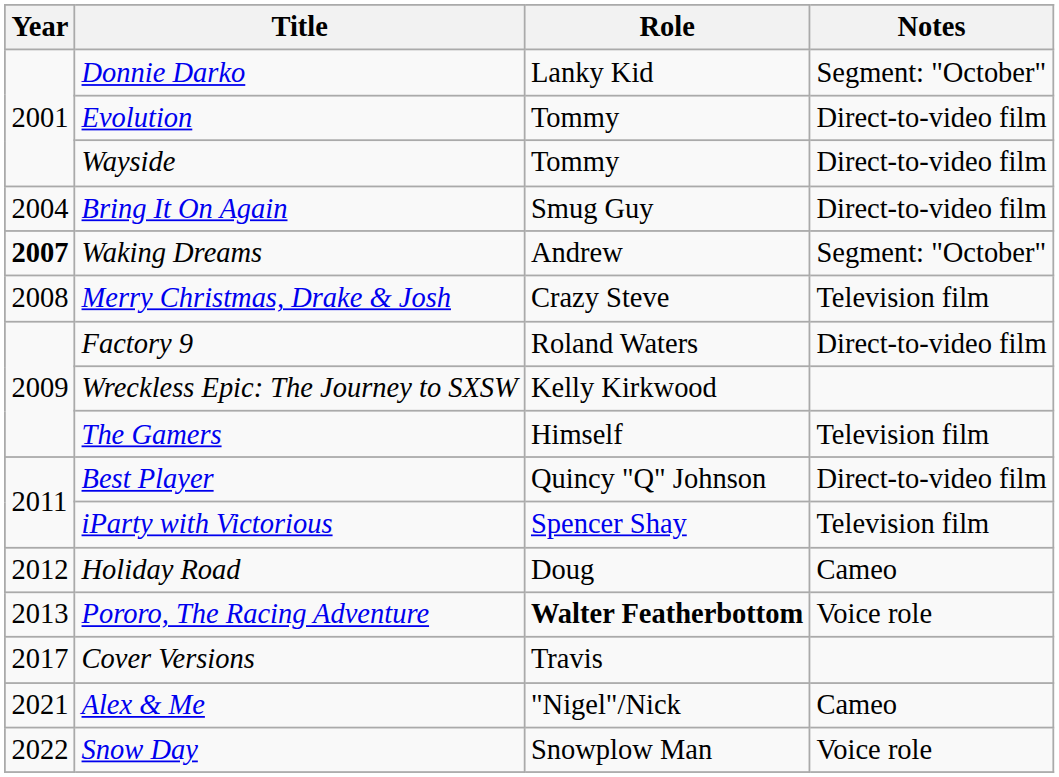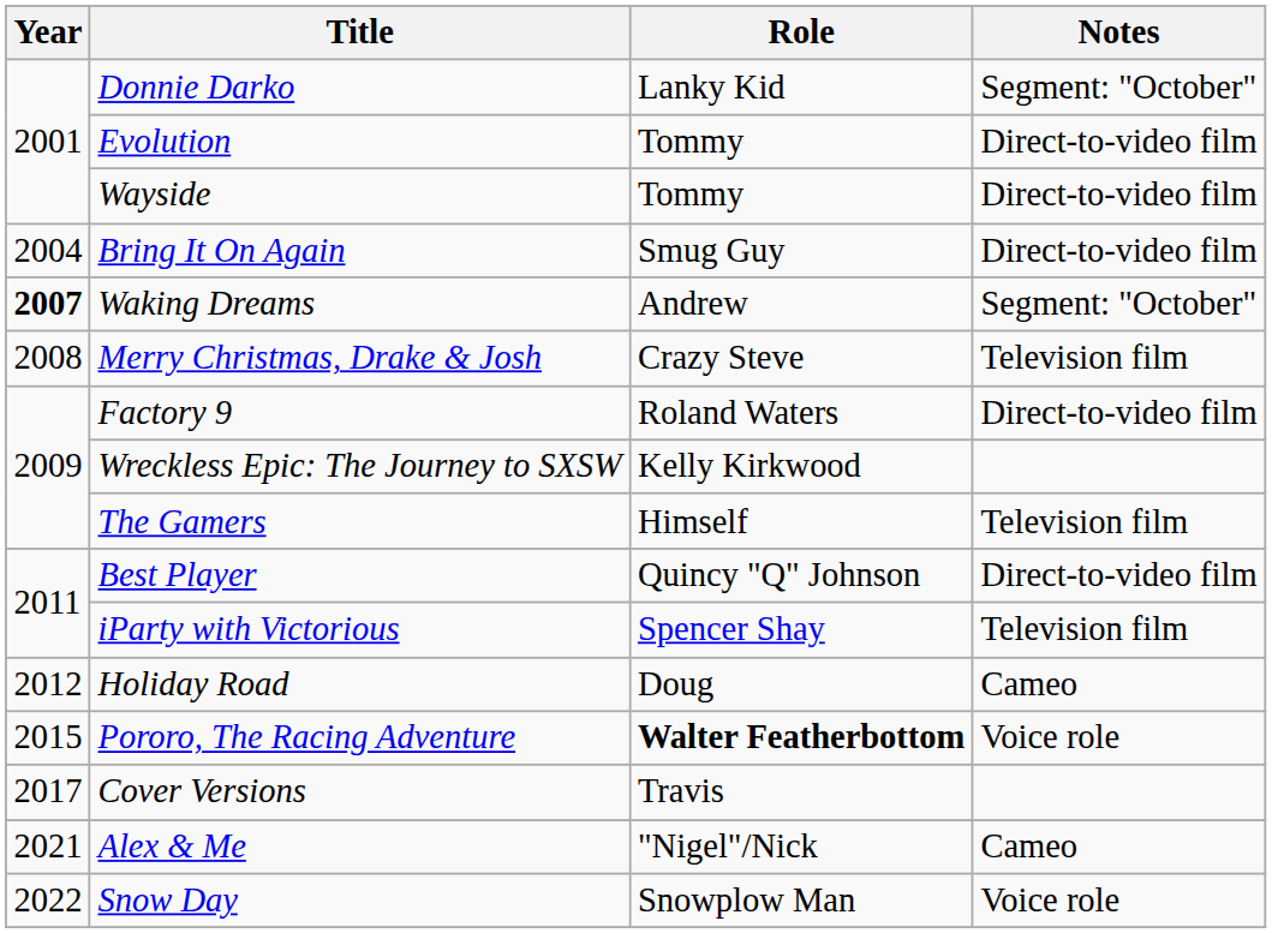Pororo, The Racing Adventure | Year: 2013 -> 2015
